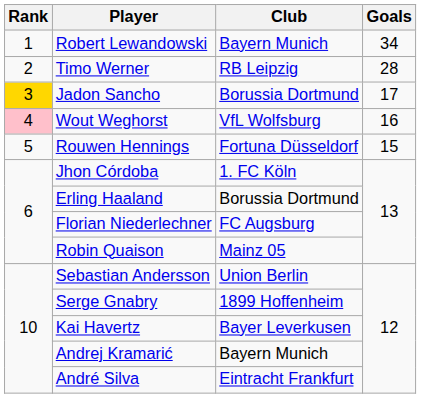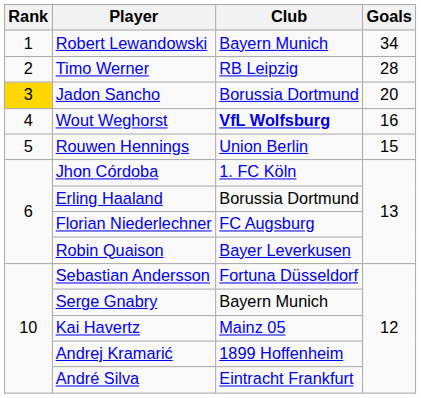Jadon Sancho | Goals: 17 -> 20
Wout Weghorst | Rank: pink background -> no background
Wout Weghorst | Club: normal -> bold
Rouwen Hennings | Club: Fortuna Düsseldorf -> Union Berlin
Robin Quaison | Club: Mainz 05 -> Bayer Leverkusen
Sebastian Andersson | Club: Union Berlin -> Fortuna Düsseldorf
Serge Gnabry | Club: 1899 Hoffenheim -> Bayern Munich
Kai Havertz | Club: Bayer Leverkusen -> Mainz 05
Andrej Kramarić | Club: Bayern Munich -> 1899 Hoffenheim
